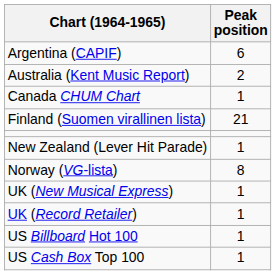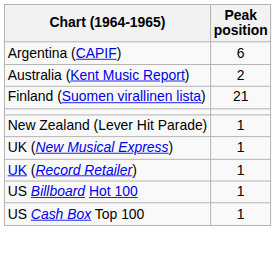- row: Canada CHUM Chart | 1
- row: Norway (VG-lista) | 8
